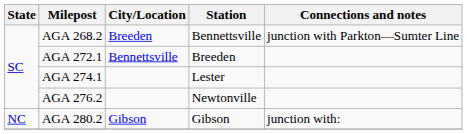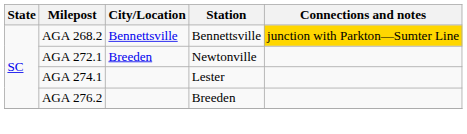AGA 268.2 | City/Location: Breeden -> Bennettsville
AGA 268.2 | Connections and notes: no background -> gold background
AGA 272.1 | City/Location: Bennettsville -> Breeden
AGA 272.1 | Station: Breeden -> Newtonville
AGA 276.2 | Station: Newtonville -> Breeden
- row: NC | AGA 280.2 | Gibson | Gibson | junction with:
